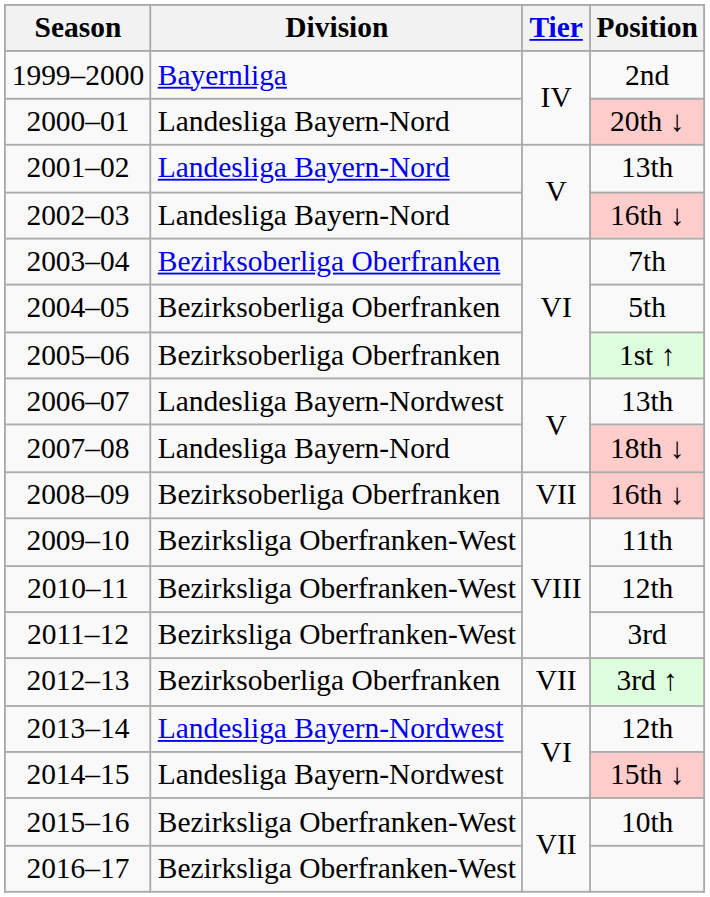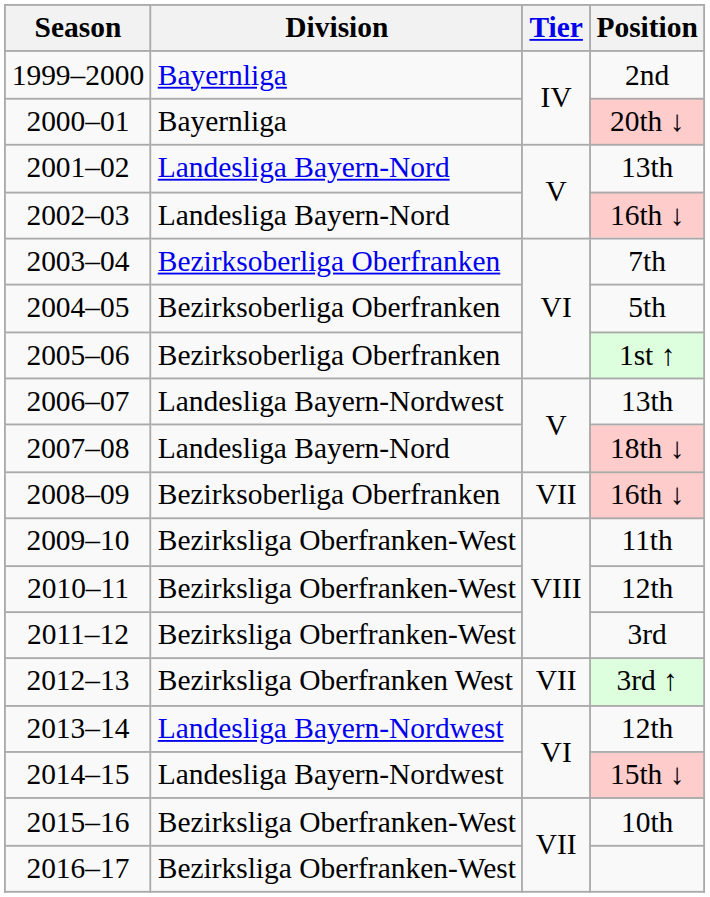2000–01 | Division: Landesliga Bayern-Nord -> Bayernliga
2012–13 | Division: Bezirksoberliga Oberfranken -> Bezirksliga Oberfranken West
